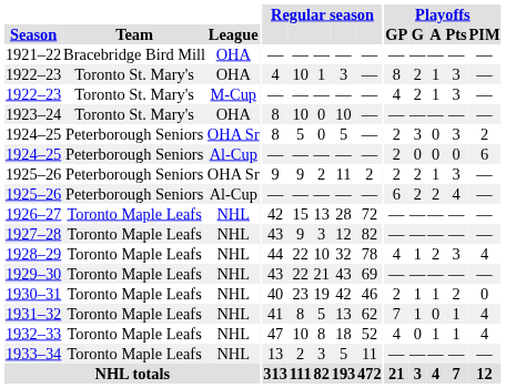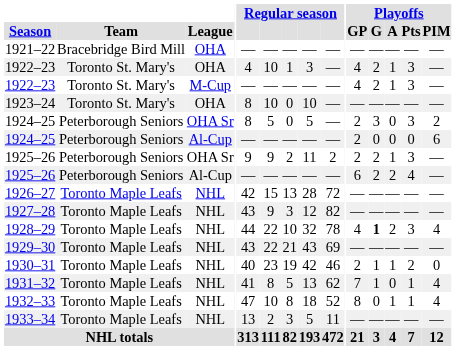1922–23 / OHA | Playoffs / GP: 8 -> 4
1928–29 | Playoffs / G: normal -> bold
1932–33 | Playoffs / GP: 4 -> 8
